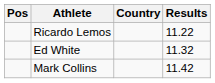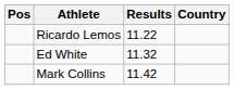columns swapped: Country <-> Results
